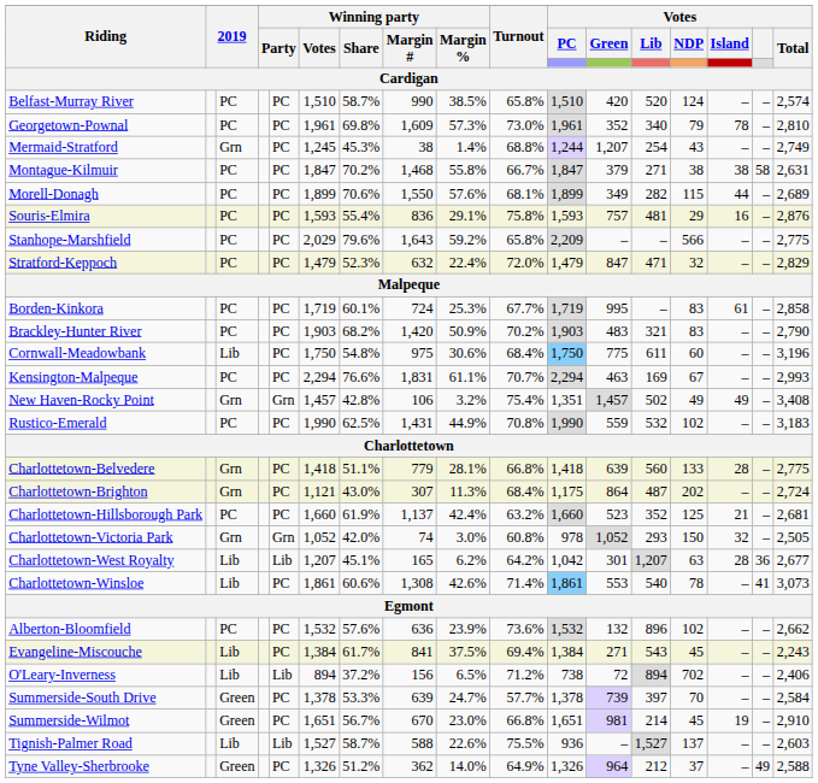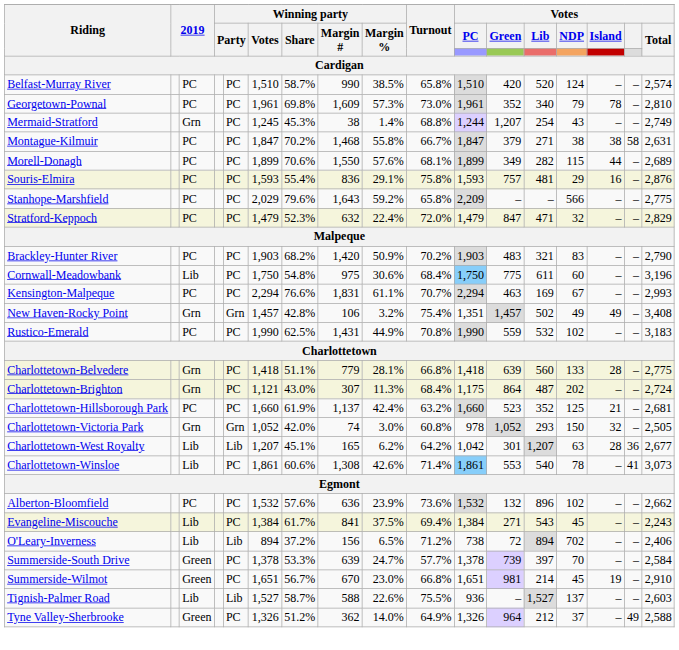- row: Borden-Kinkora | PC | PC | 1,719 | 60.1% | 724 | 25.3% | 67.7% | 1,719 | 995 | – | 83 | 61 | – | 2,858
